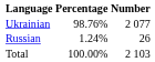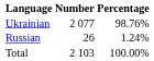columns swapped: Number <-> Percentage
